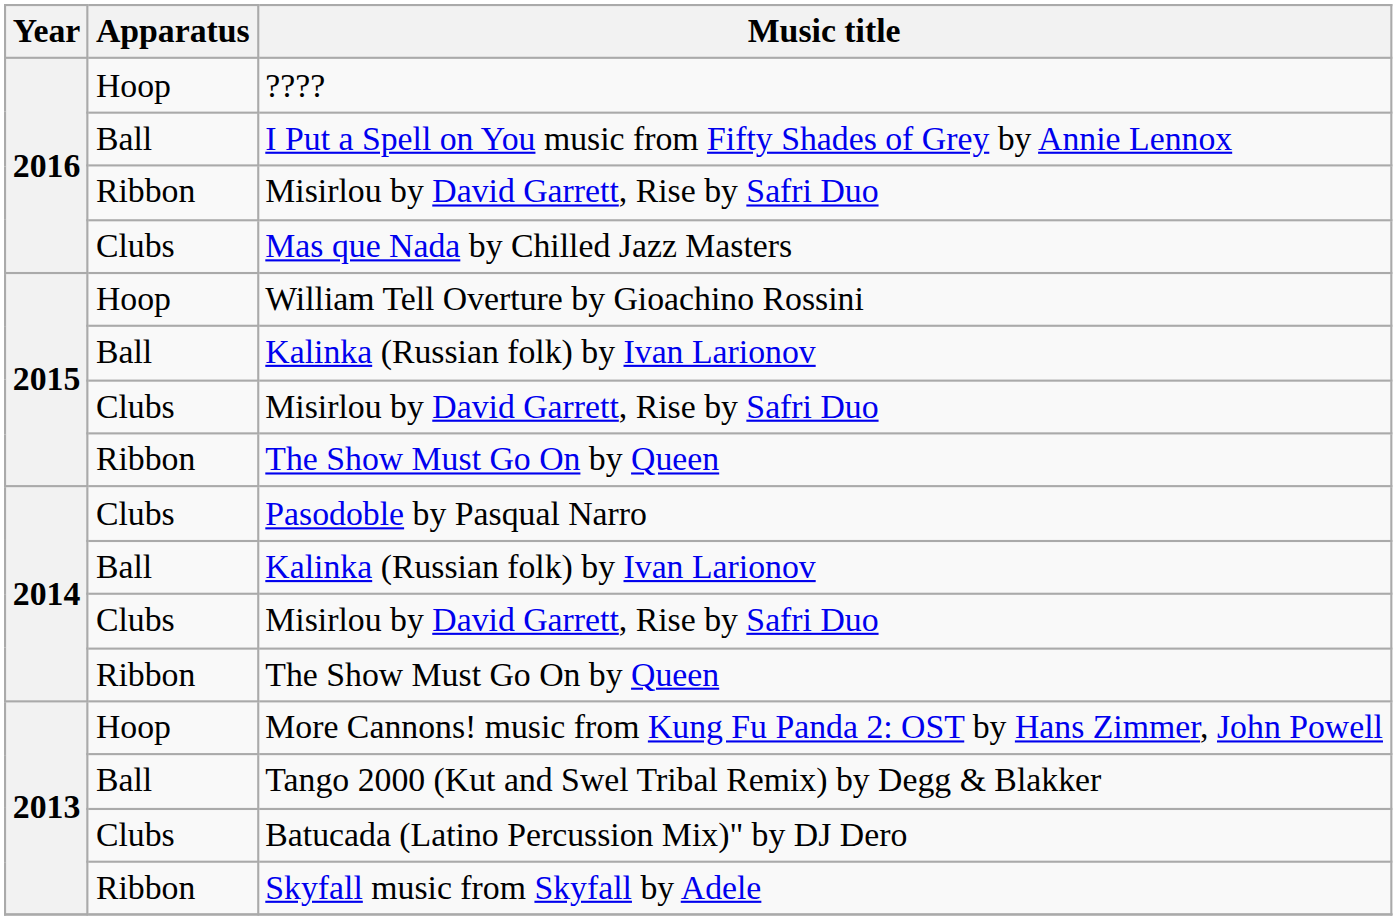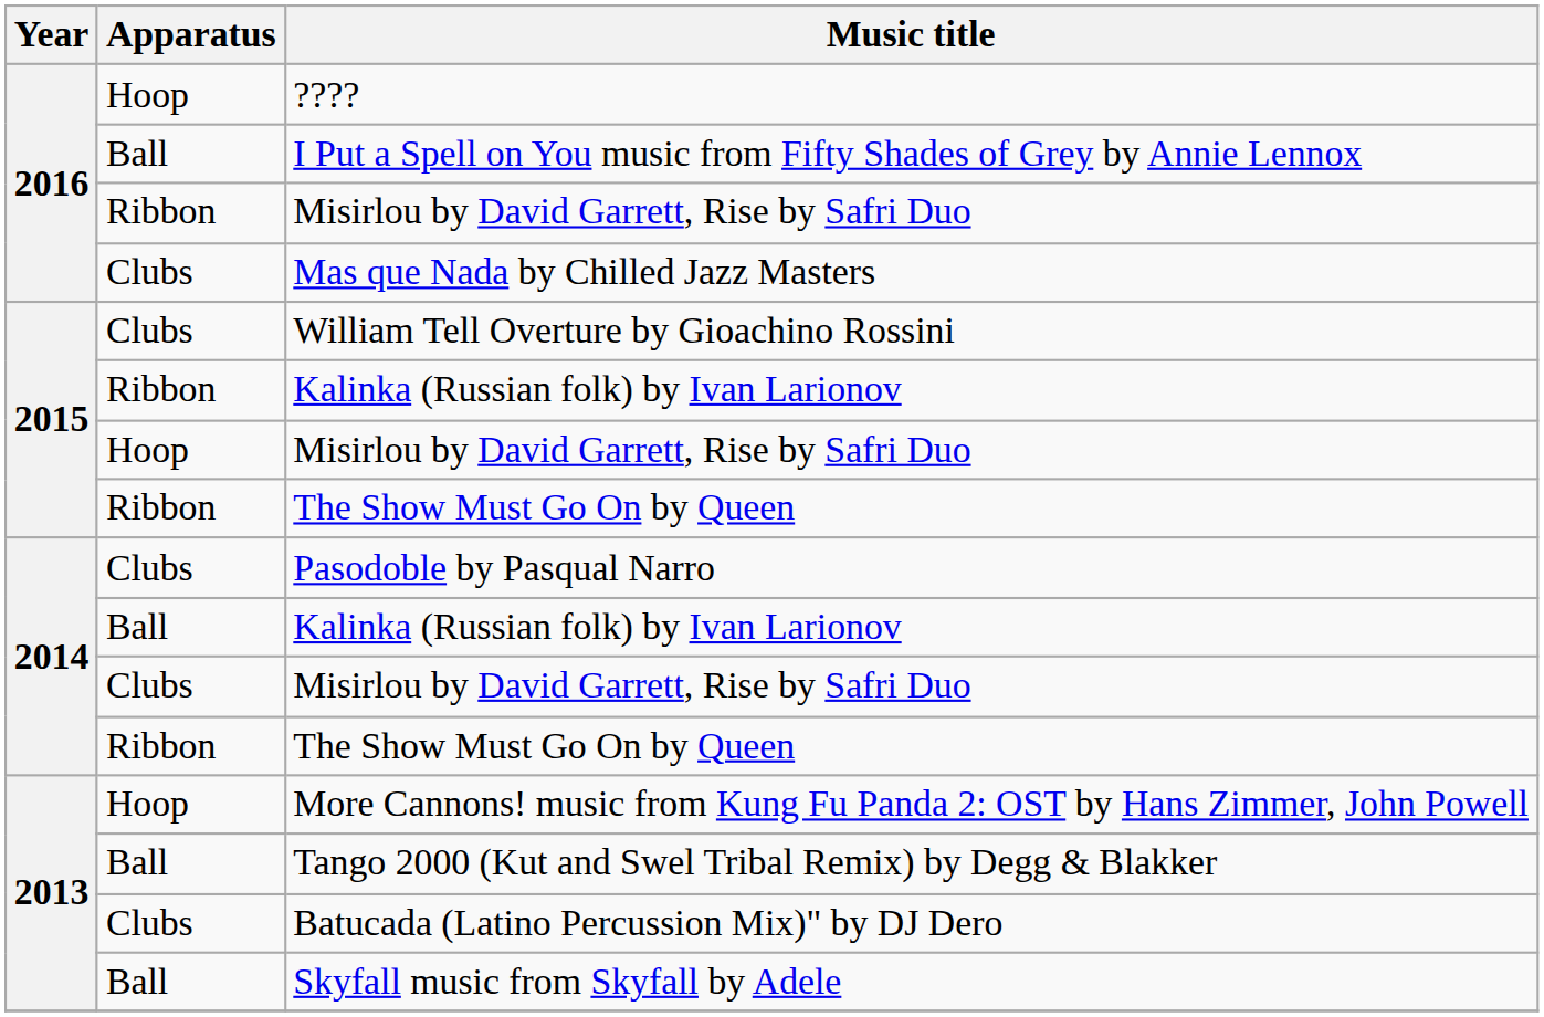William Tell Overture by Gioachino Rossini | Apparatus: Hoop -> Clubs
2015 / Kalinka (Russian folk) by Ivan Larionov | Apparatus: Ball -> Ribbon
2015 / Misirlou by David Garrett, Rise by Safri Duo | Apparatus: Clubs -> Hoop
Skyfall music from Skyfall by Adele | Apparatus: Ribbon -> Ball
